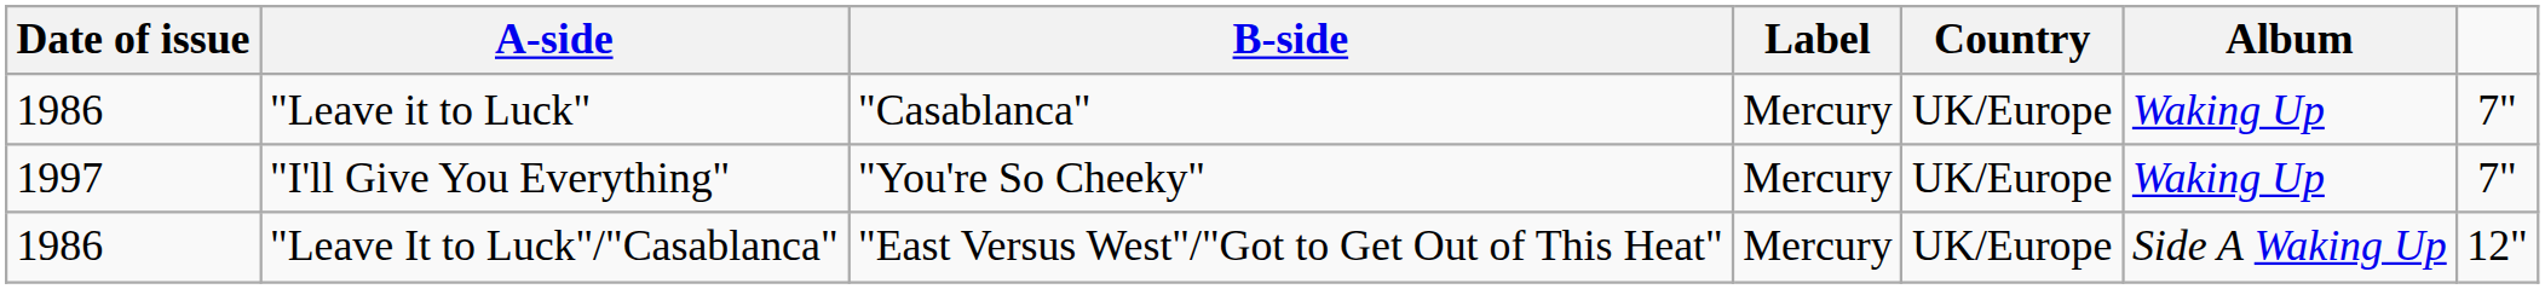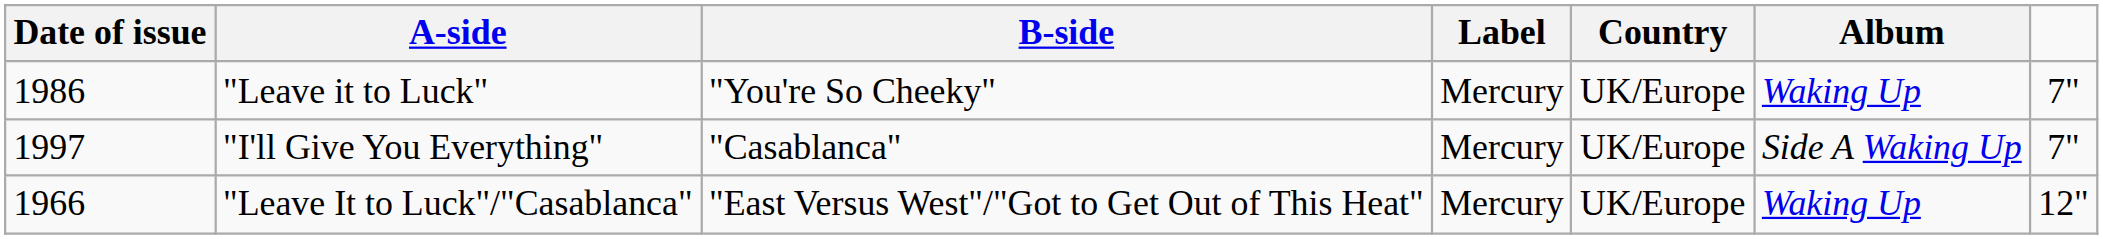"Leave it to Luck" | B-side: "Casablanca" -> "You're So Cheeky"
"I'll Give You Everything" | B-side: "You're So Cheeky" -> "Casablanca"
"I'll Give You Everything" | Album: Waking Up -> Side A Waking Up
"Leave It to Luck"/"Casablanca" | Date of issue: 1986 -> 1966
"Leave It to Luck"/"Casablanca" | Album: Side A Waking Up -> Waking Up
